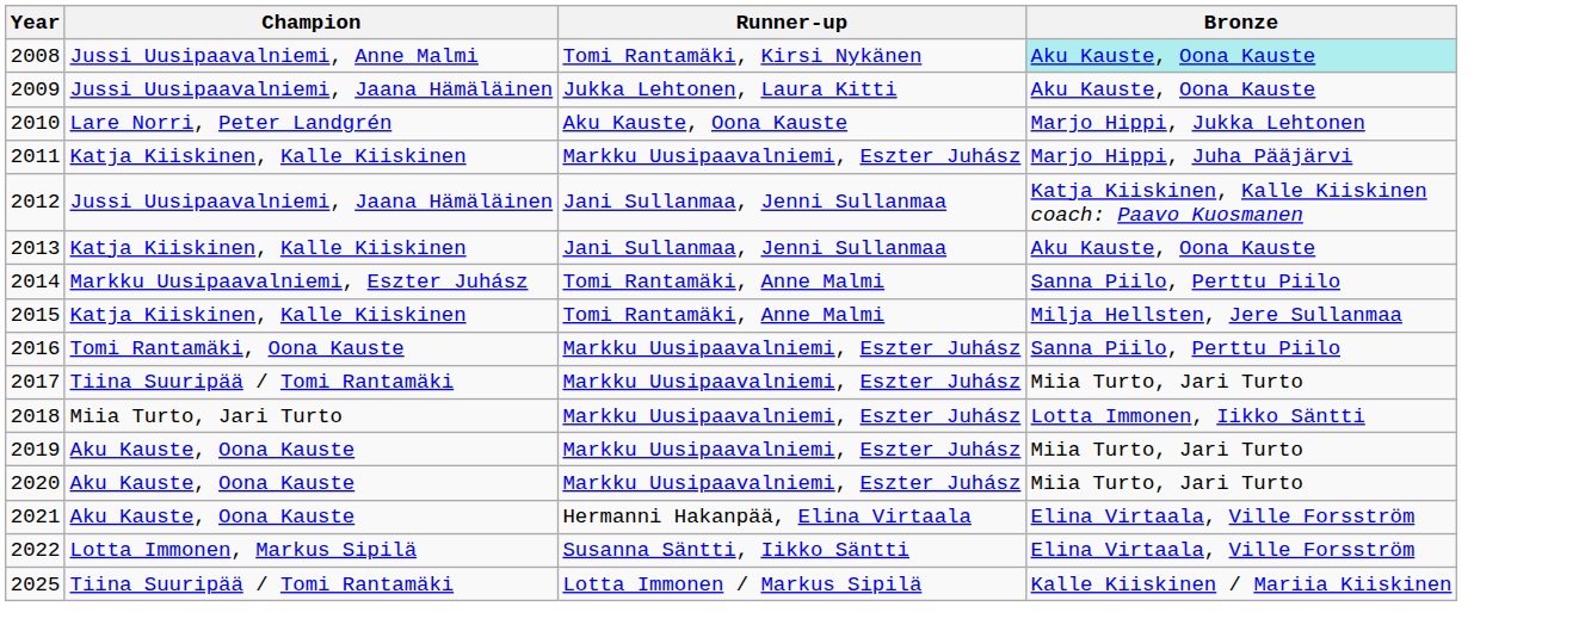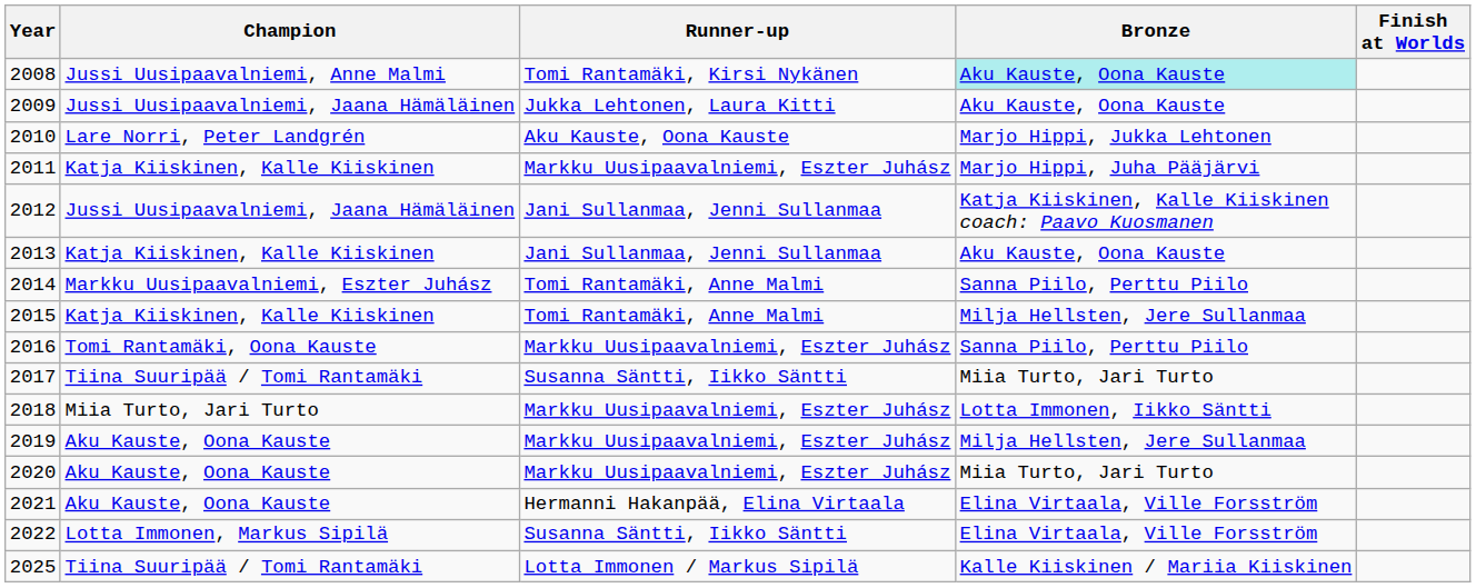+ column: Finish at Worlds
2017 | Runner-up: Markku Uusipaavalniemi, Eszter Juhász -> Susanna Säntti, Iikko Säntti
2019 | Bronze: Miia Turto, Jari Turto -> Milja Hellsten, Jere Sullanmaa
